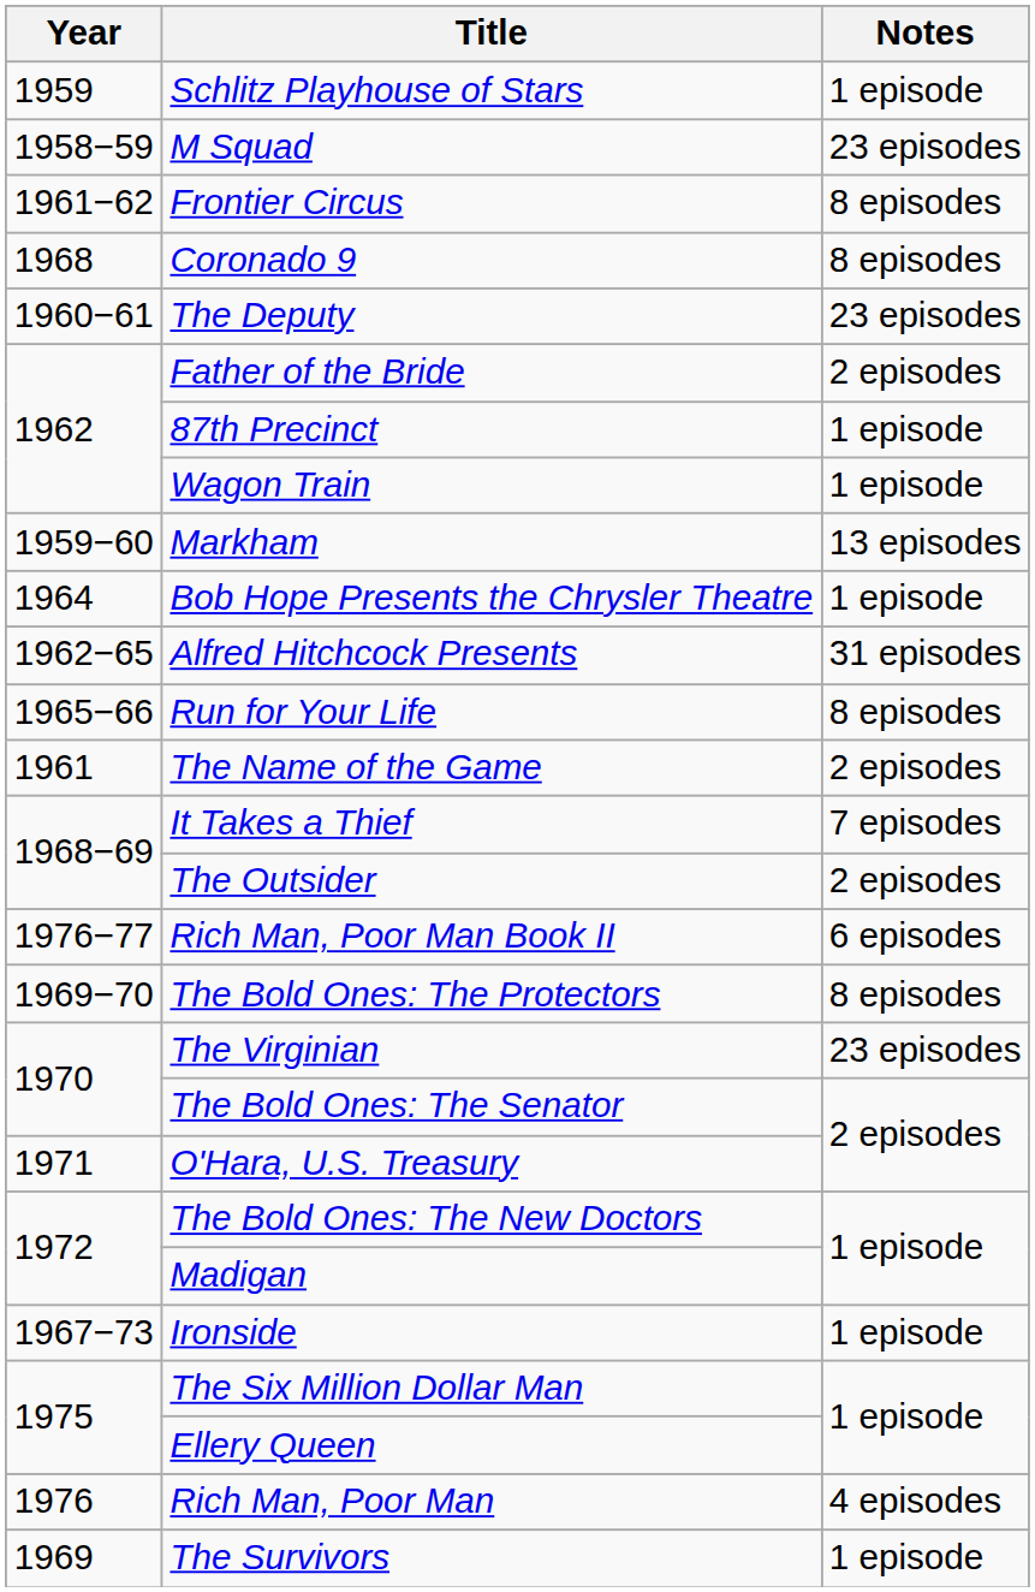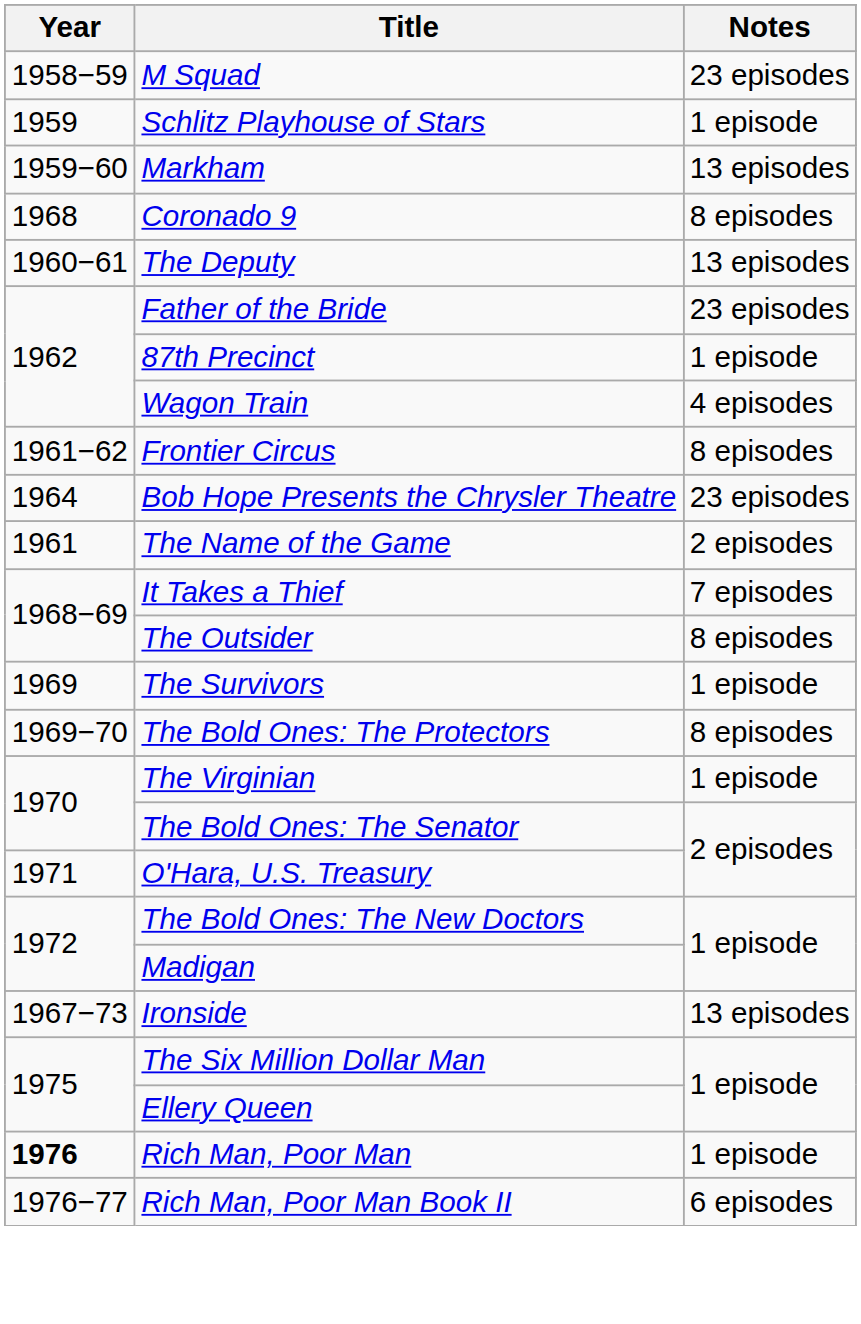rows swapped: Schlitz Playhouse of Stars <-> M Squad
rows swapped: Markham <-> Frontier Circus
The Deputy | Notes: 23 episodes -> 13 episodes
Father of the Bride | Notes: 2 episodes -> 23 episodes
Wagon Train | Notes: 1 episode -> 4 episodes
Bob Hope Presents the Chrysler Theatre | Notes: 1 episode -> 23 episodes
- row: 1962−65 | Alfred Hitchcock Presents | 31 episodes
- row: 1965−66 | Run for Your Life | 8 episodes
The Outsider | Notes: 2 episodes -> 8 episodes
rows swapped: The Survivors <-> Rich Man, Poor Man Book II
The Virginian | Notes: 23 episodes -> 1 episode
Ironside | Notes: 1 episode -> 13 episodes
Rich Man, Poor Man | Year: normal -> bold
Rich Man, Poor Man | Notes: 4 episodes -> 1 episode
